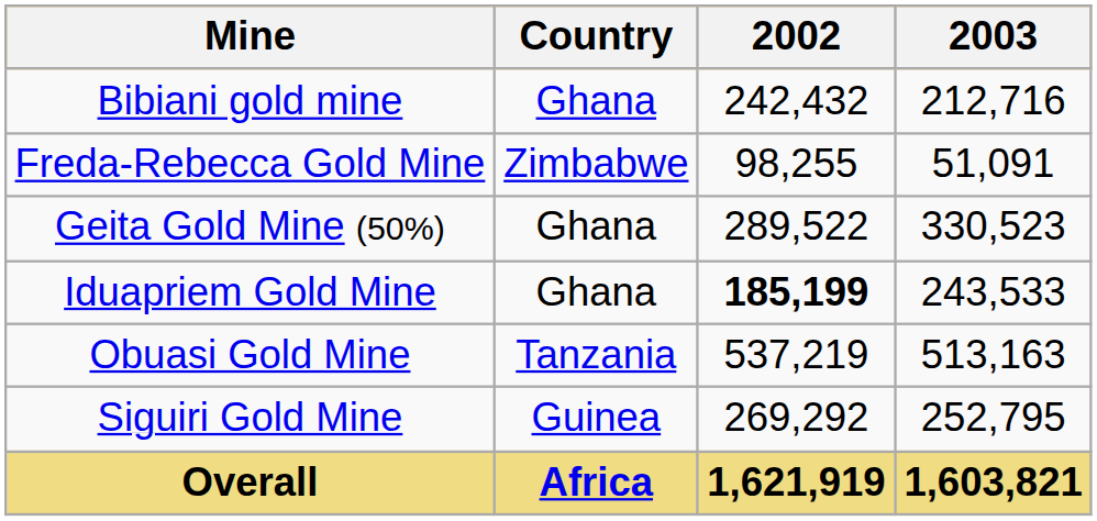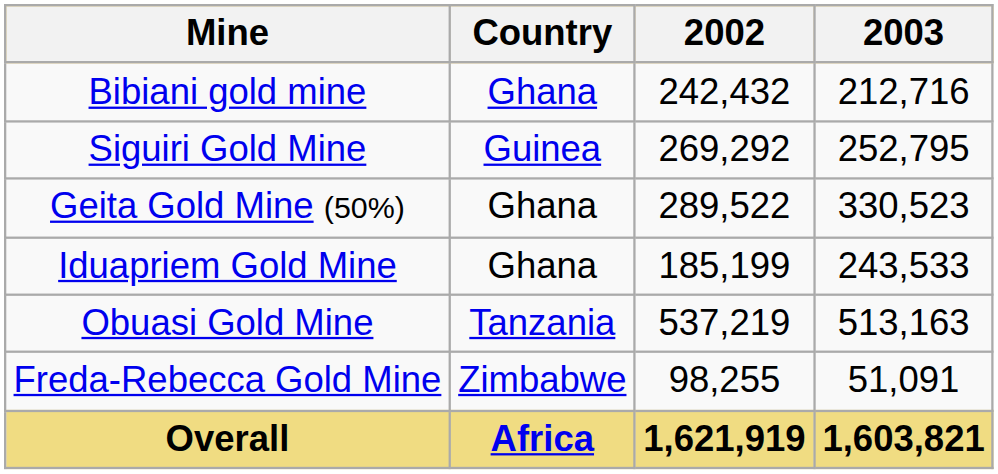rows swapped: Freda-Rebecca Gold Mine <-> Siguiri Gold Mine
Iduapriem Gold Mine | 2002: bold -> normal
